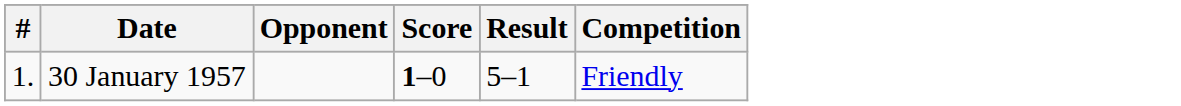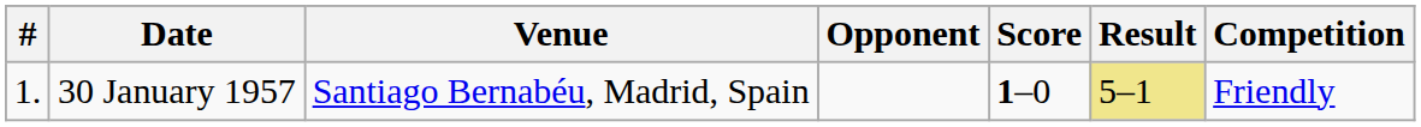+ column: Venue | Santiago Bernabéu, Madrid, Spain
30 January 1957 | Result: no background -> khaki background
